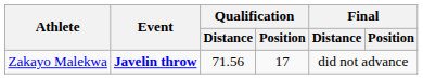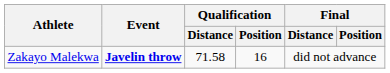Zakayo Malekwa | Qualification / Distance: 71.56 -> 71.58
Zakayo Malekwa | Qualification / Position: 17 -> 16
